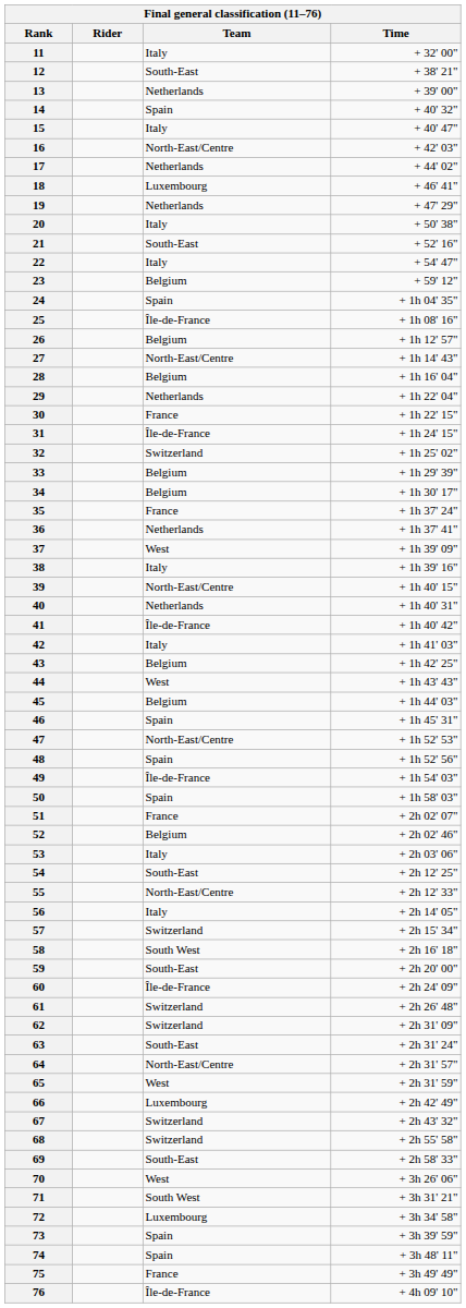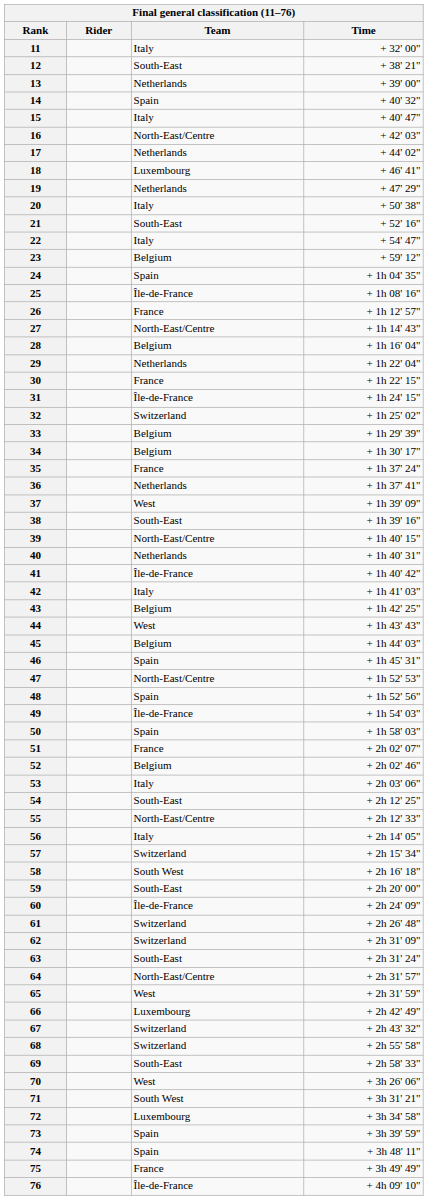26 | Team: Belgium -> France
38 | Team: Italy -> South-East
